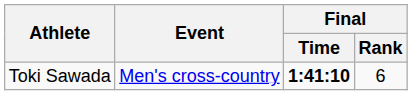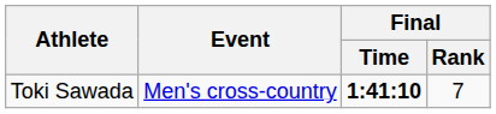Toki Sawada | Final / Rank: 6 -> 7
